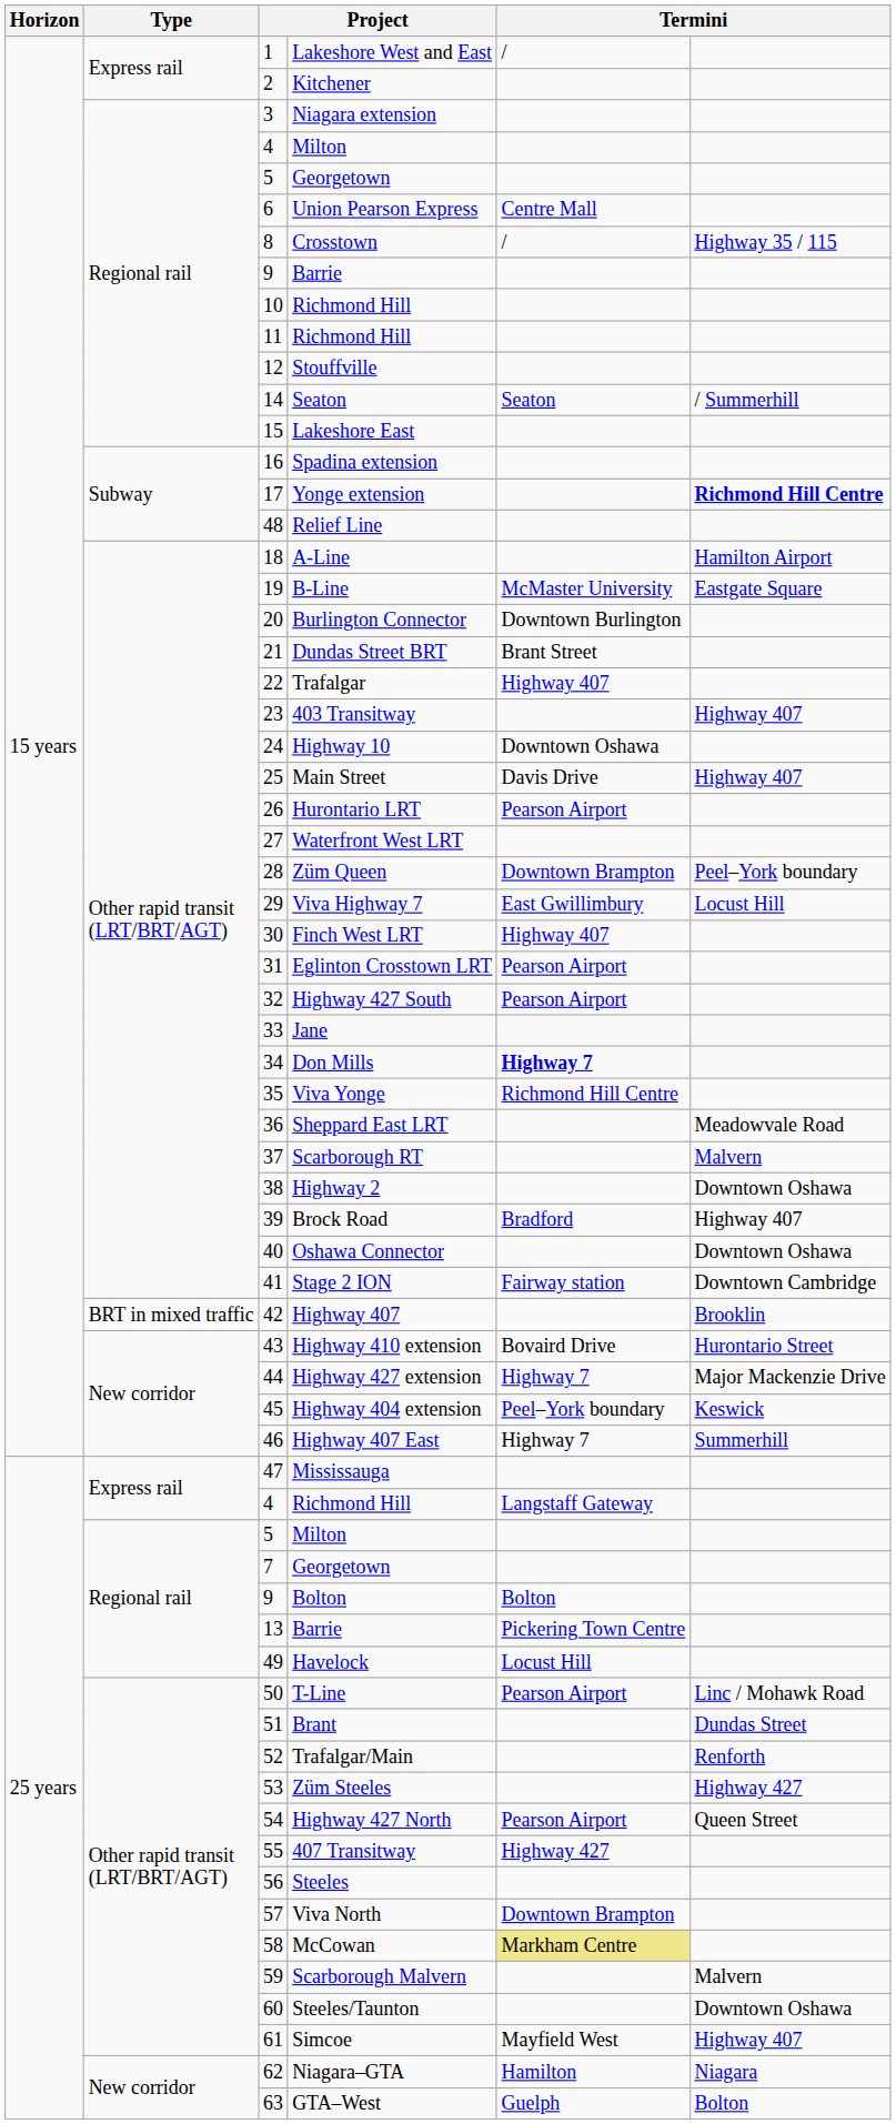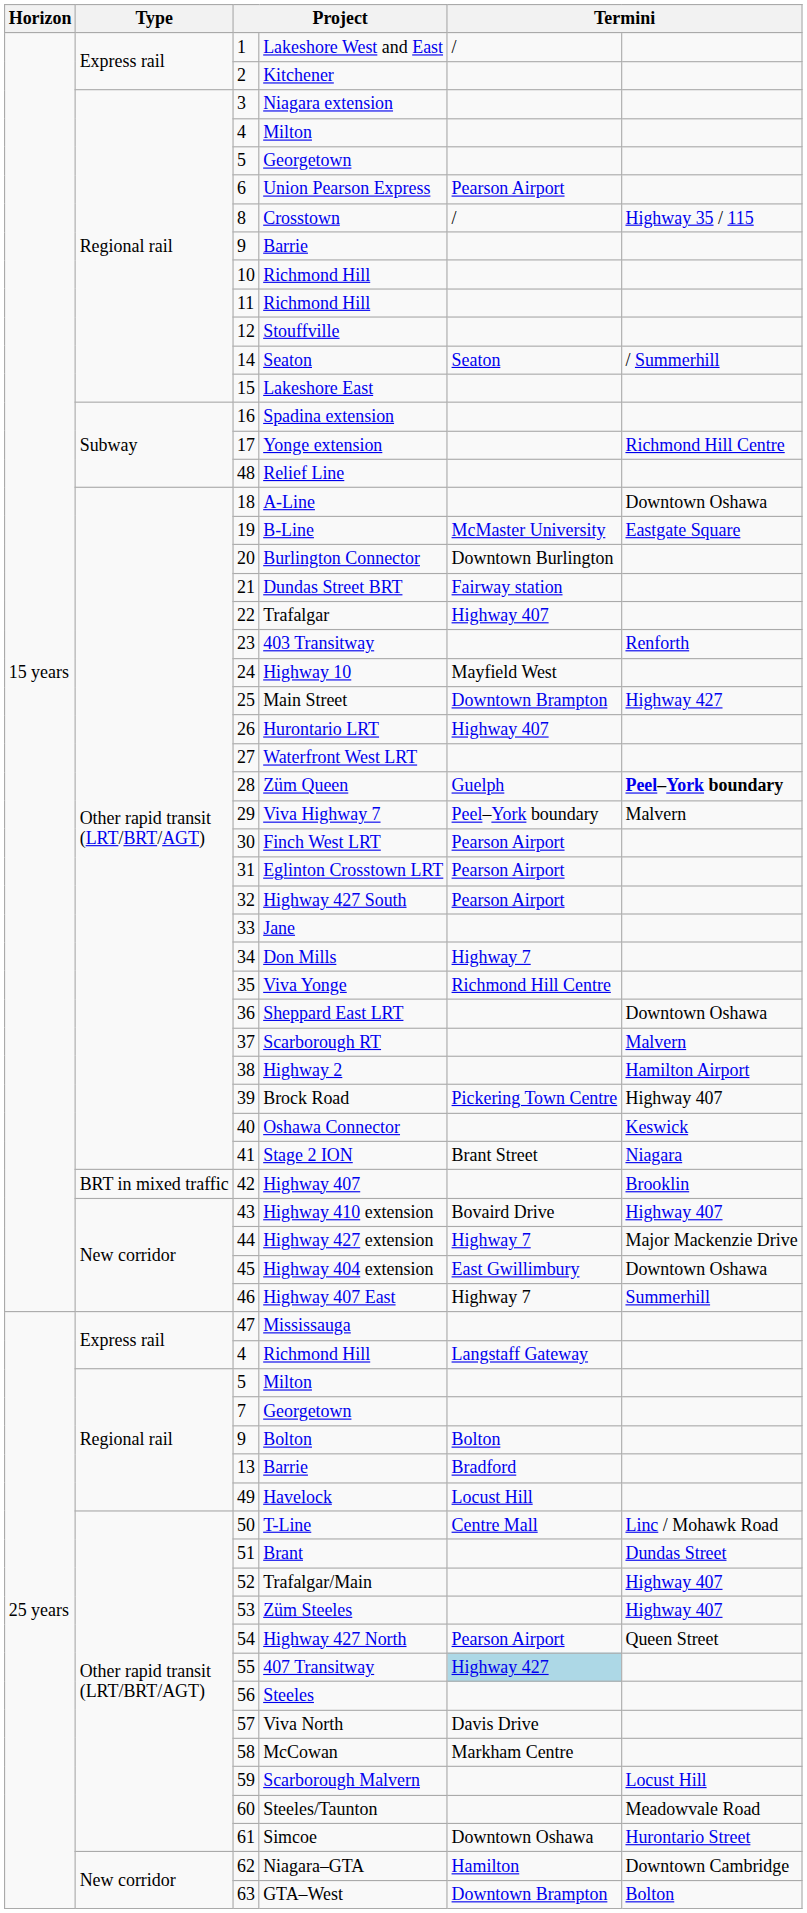Union Pearson Express | column 5: Centre Mall -> Pearson Airport
Yonge extension | column 6: bold -> normal
A-Line | column 6: Hamilton Airport -> Downtown Oshawa
Dundas Street BRT | column 5: Brant Street -> Fairway station
403 Transitway | column 6: Highway 407 -> Renforth
Highway 10 | column 5: Downtown Oshawa -> Mayfield West
Main Street | column 5: Davis Drive -> Downtown Brampton
Main Street | column 6: Highway 407 -> Highway 427
Hurontario LRT | column 5: Pearson Airport -> Highway 407
Züm Queen | column 5: Downtown Brampton -> Guelph
Züm Queen | column 6: normal -> bold
Viva Highway 7 | column 5: East Gwillimbury -> Peel–York boundary
Viva Highway 7 | column 6: Locust Hill -> Malvern
Finch West LRT | column 5: Highway 407 -> Pearson Airport
Don Mills | column 5: bold -> normal
Sheppard East LRT | column 6: Meadowvale Road -> Downtown Oshawa
Highway 2 | column 6: Downtown Oshawa -> Hamilton Airport
Brock Road | column 5: Bradford -> Pickering Town Centre
Oshawa Connector | column 6: Downtown Oshawa -> Keswick
Stage 2 ION | column 5: Fairway station -> Brant Street
Stage 2 ION | column 6: Downtown Cambridge -> Niagara
Highway 410 extension | column 6: Hurontario Street -> Highway 407
Highway 404 extension | column 5: Peel–York boundary -> East Gwillimbury
Highway 404 extension | column 6: Keswick -> Downtown Oshawa
13 / Barrie | column 5: Pickering Town Centre -> Bradford
T-Line | column 5: Pearson Airport -> Centre Mall
Trafalgar/Main | column 6: Renforth -> Highway 407
Züm Steeles | column 6: Highway 427 -> Highway 407
407 Transitway | column 5: no background -> lightblue background
Viva North | column 5: Downtown Brampton -> Davis Drive
McCowan | column 5: khaki background -> no background
Scarborough Malvern | column 6: Malvern -> Locust Hill
Steeles/Taunton | column 6: Downtown Oshawa -> Meadowvale Road
Simcoe | column 5: Mayfield West -> Downtown Oshawa
Simcoe | column 6: Highway 407 -> Hurontario Street
Niagara–GTA | column 6: Niagara -> Downtown Cambridge
GTA–West | column 5: Guelph -> Downtown Brampton
